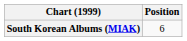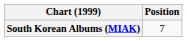South Korean Albums (MIAK) | Position: 6 -> 7
